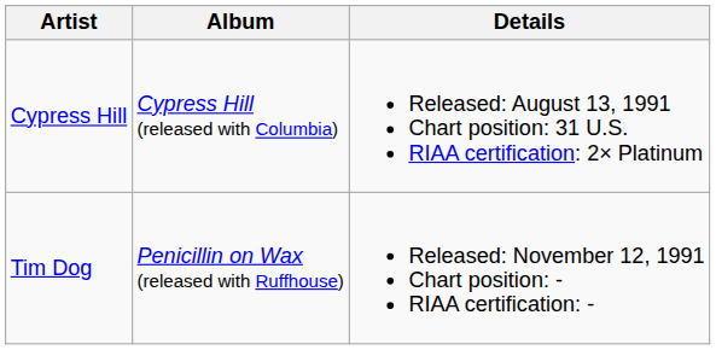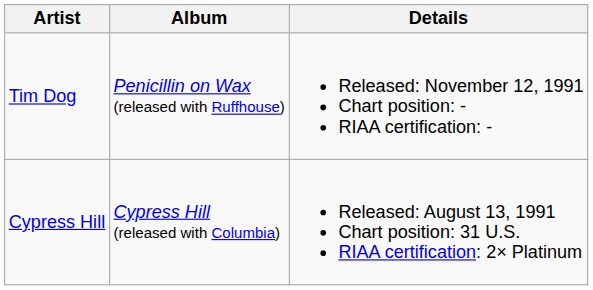rows swapped: Cypress Hill <-> Tim Dog
